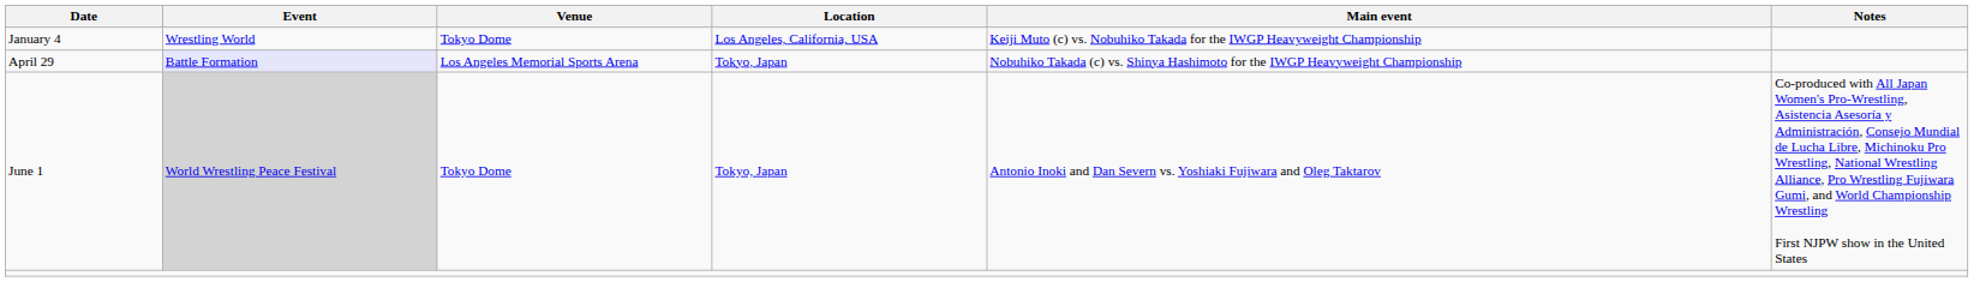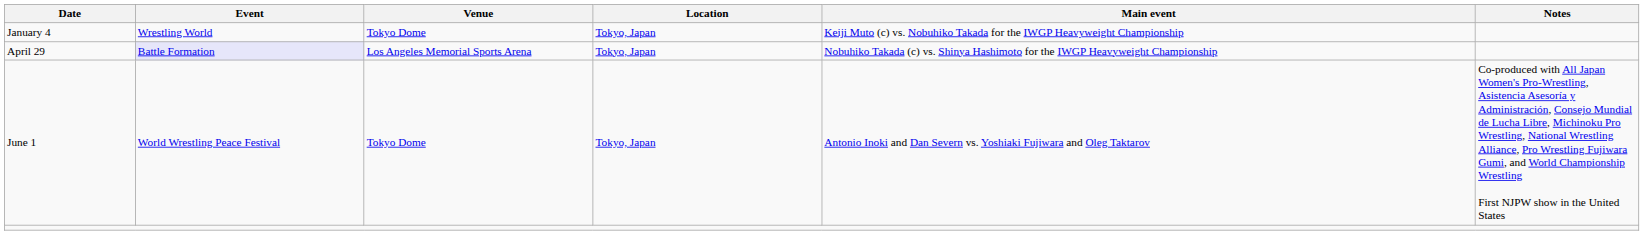January 4 | Location: Los Angeles, California, USA -> Tokyo, Japan
June 1 | Event: lightgrey background -> no background
